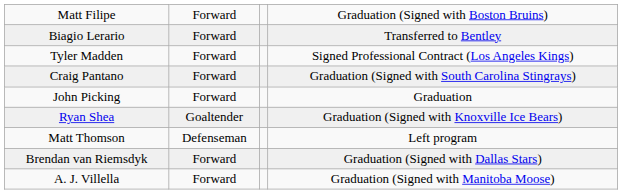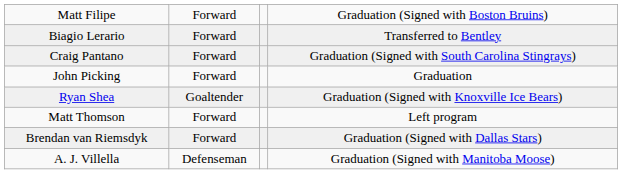- row: Tyler Madden | Forward | Signed Professional Contract (Los Angeles Kings)
Matt Thomson | column 2: Defenseman -> Forward
A. J. Villella | column 2: Forward -> Defenseman
